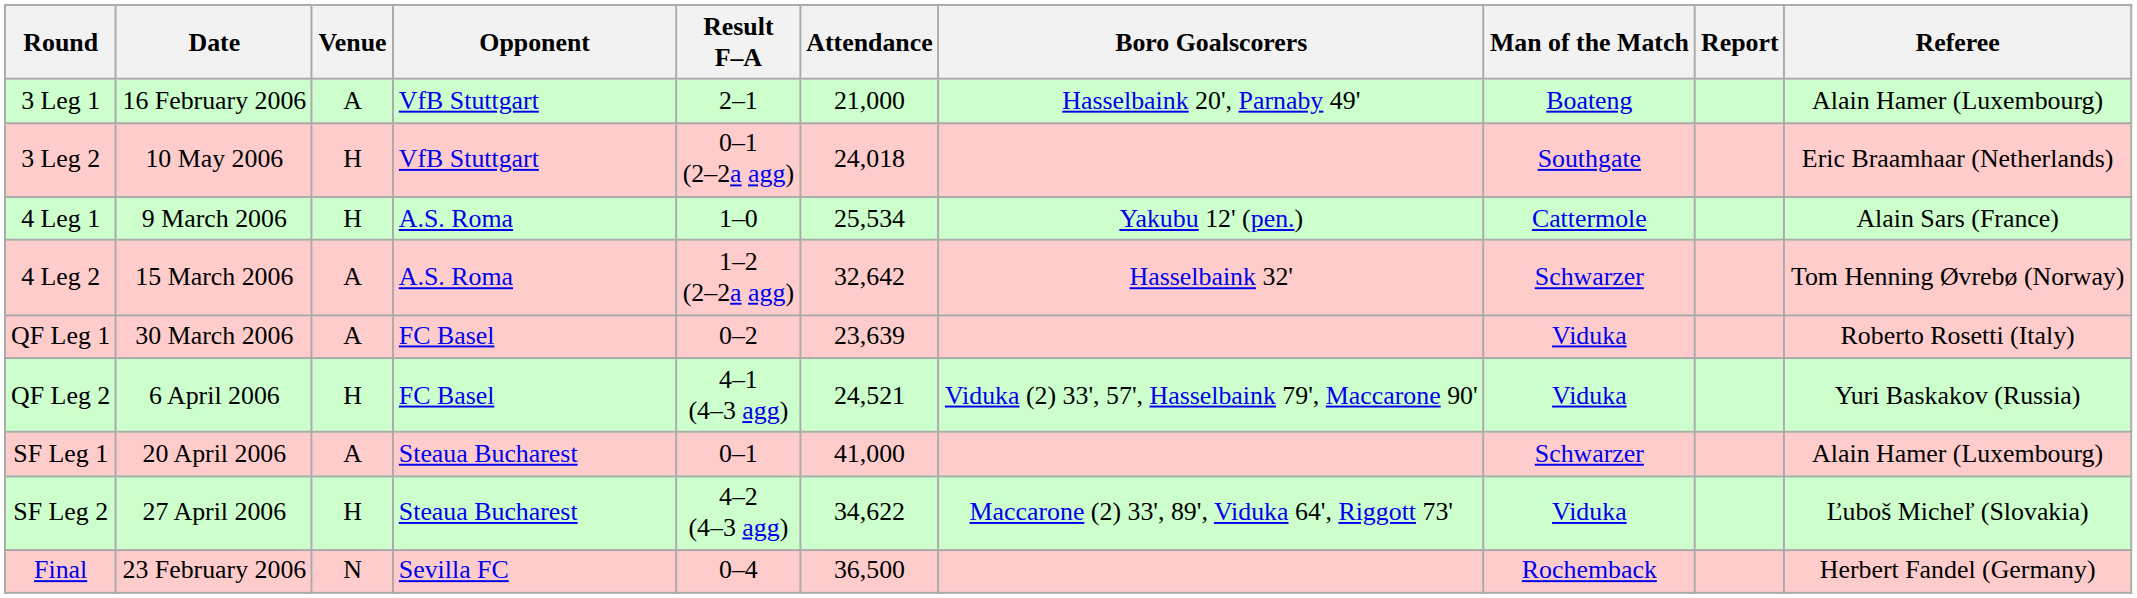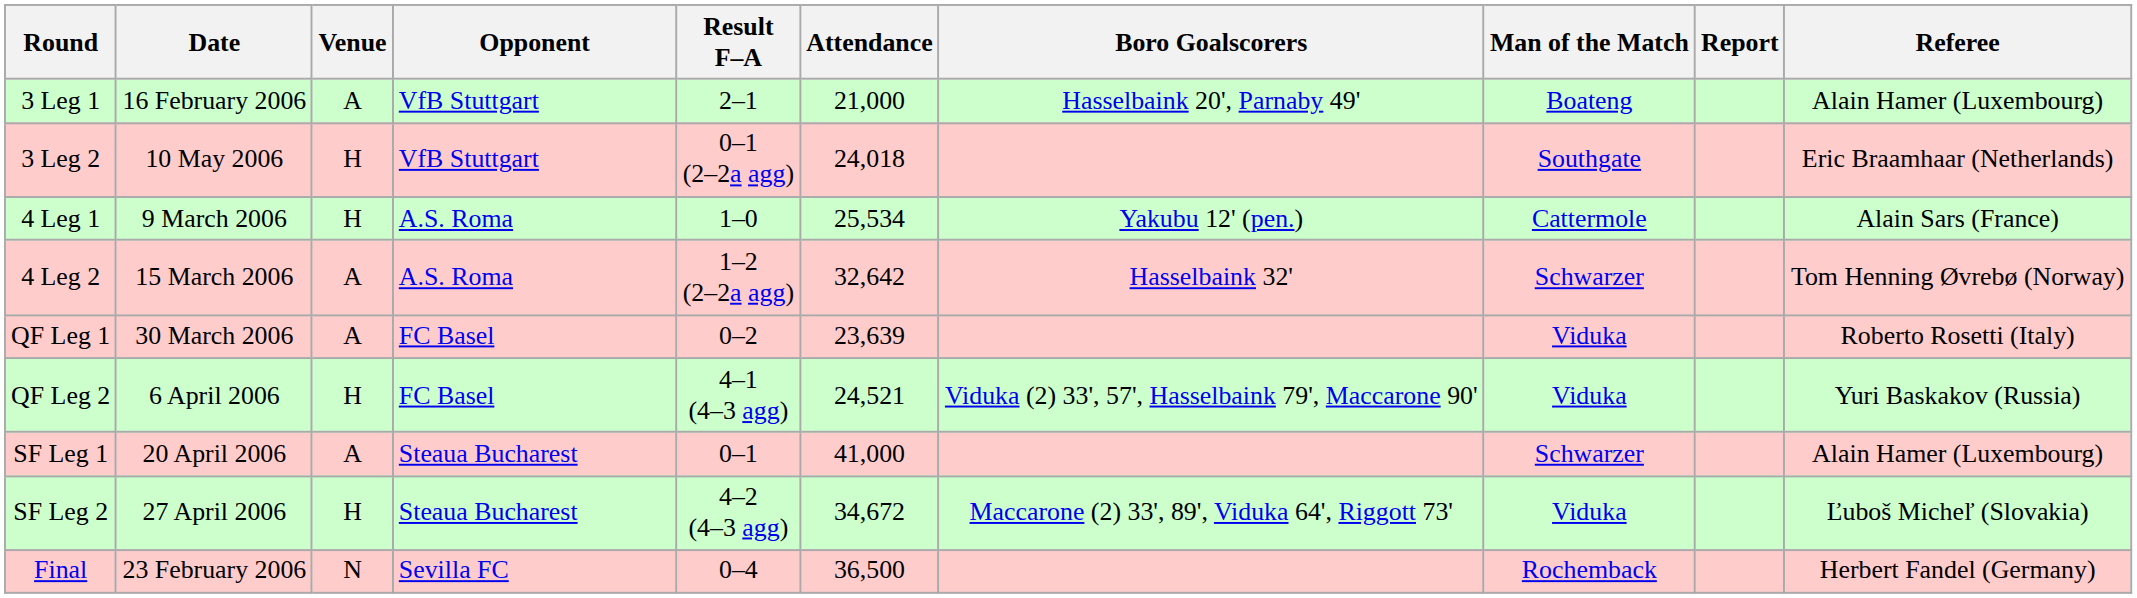SF Leg 2 | Attendance: 34,622 -> 34,672
